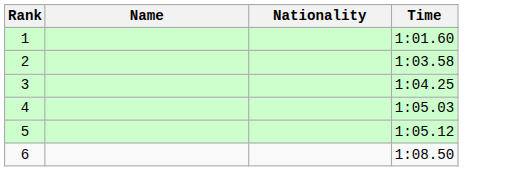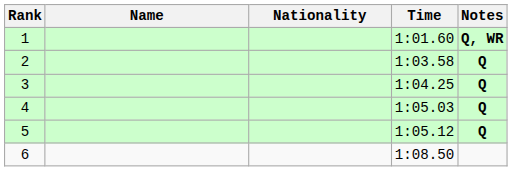+ column: Notes | Q, WR | Q | Q | Q | Q
